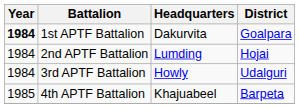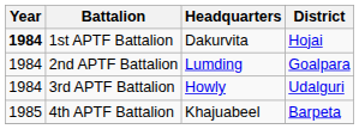1st APTF Battalion | District: Goalpara -> Hojai
2nd APTF Battalion | District: Hojai -> Goalpara
